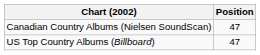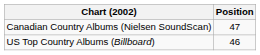US Top Country Albums (Billboard) | Position: 47 -> 46
